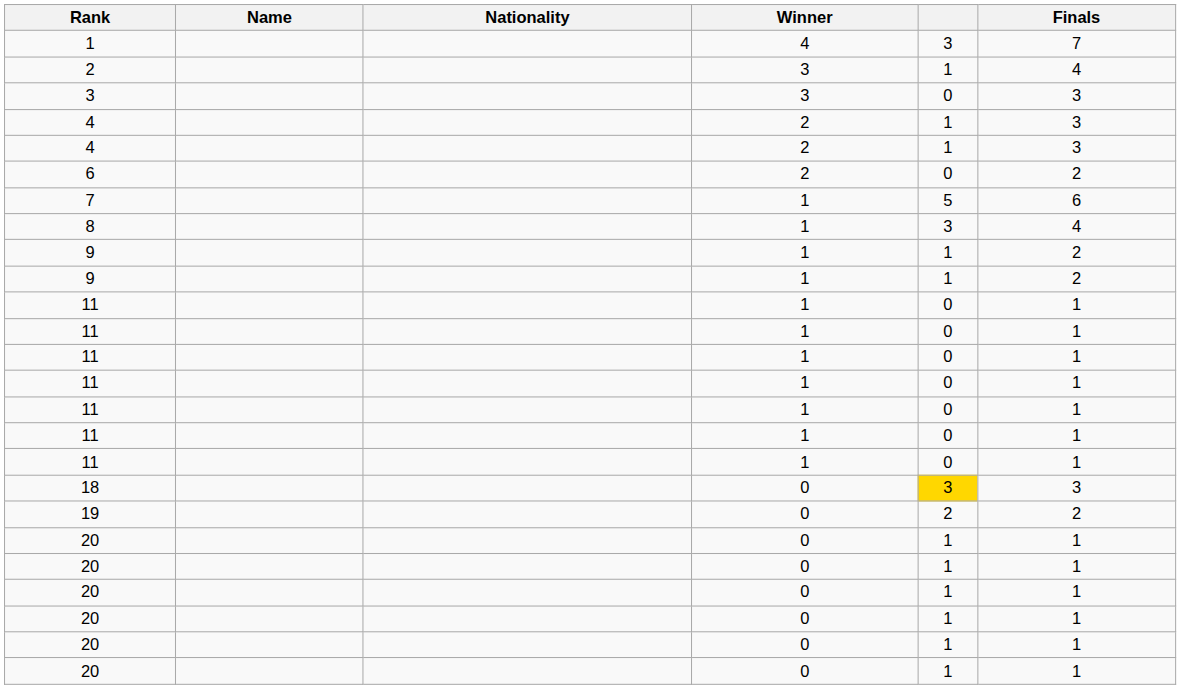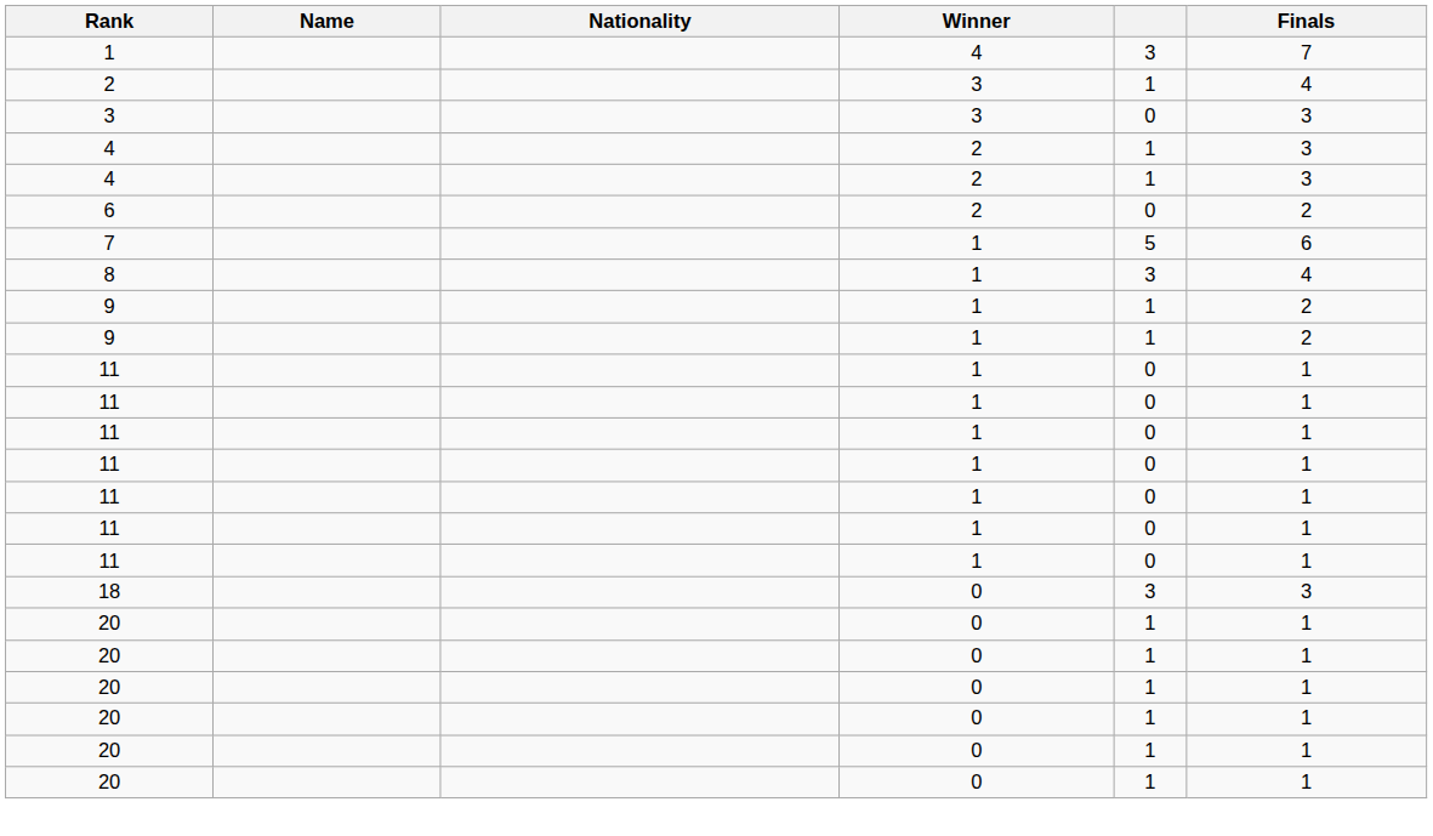18 | column 5: gold background -> no background
- row: 19 | 0 | 2 | 2
